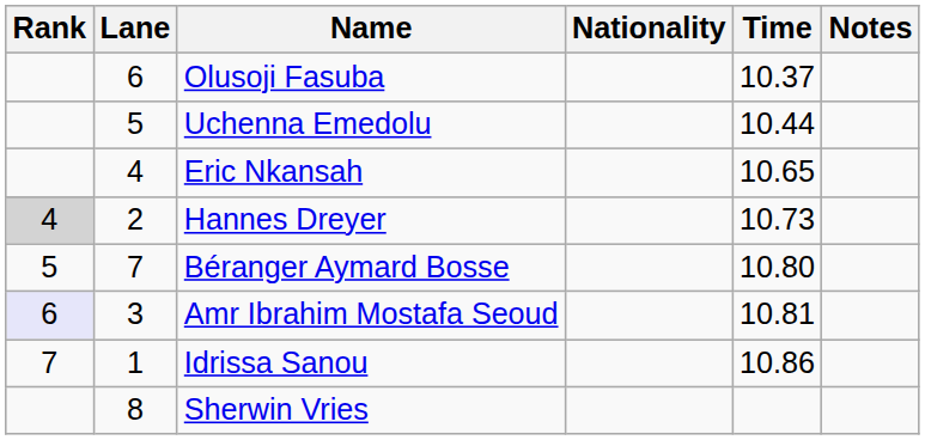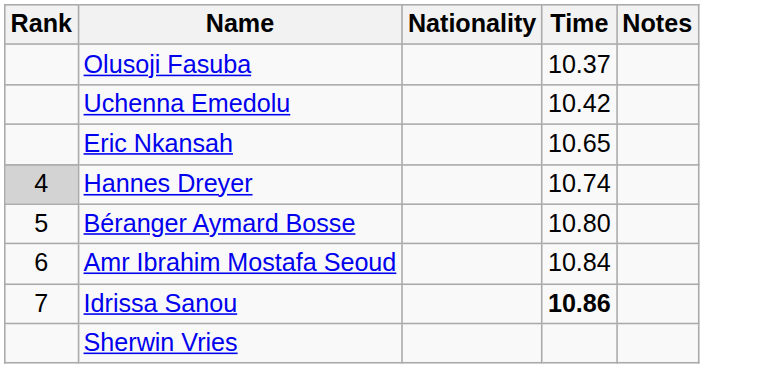- column: Lane | 6 | 5 | 4 | 2 | 7 | 3 | 1 | 8
Uchenna Emedolu | Time: 10.44 -> 10.42
Hannes Dreyer | Time: 10.73 -> 10.74
Amr Ibrahim Mostafa Seoud | Rank: lavender background -> no background
Amr Ibrahim Mostafa Seoud | Time: 10.81 -> 10.84
Idrissa Sanou | Time: normal -> bold
